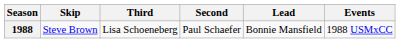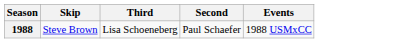- column: Lead | Bonnie Mansfield
